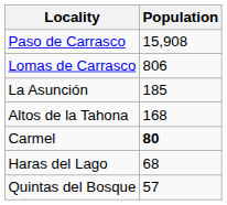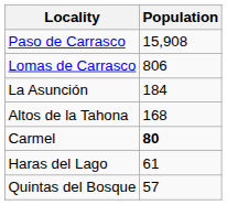La Asunción | Population: 185 -> 184
Haras del Lago | Population: 68 -> 61
